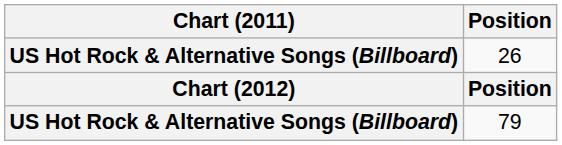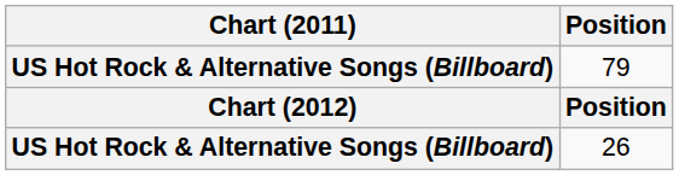rows swapped: 26 <-> 79
